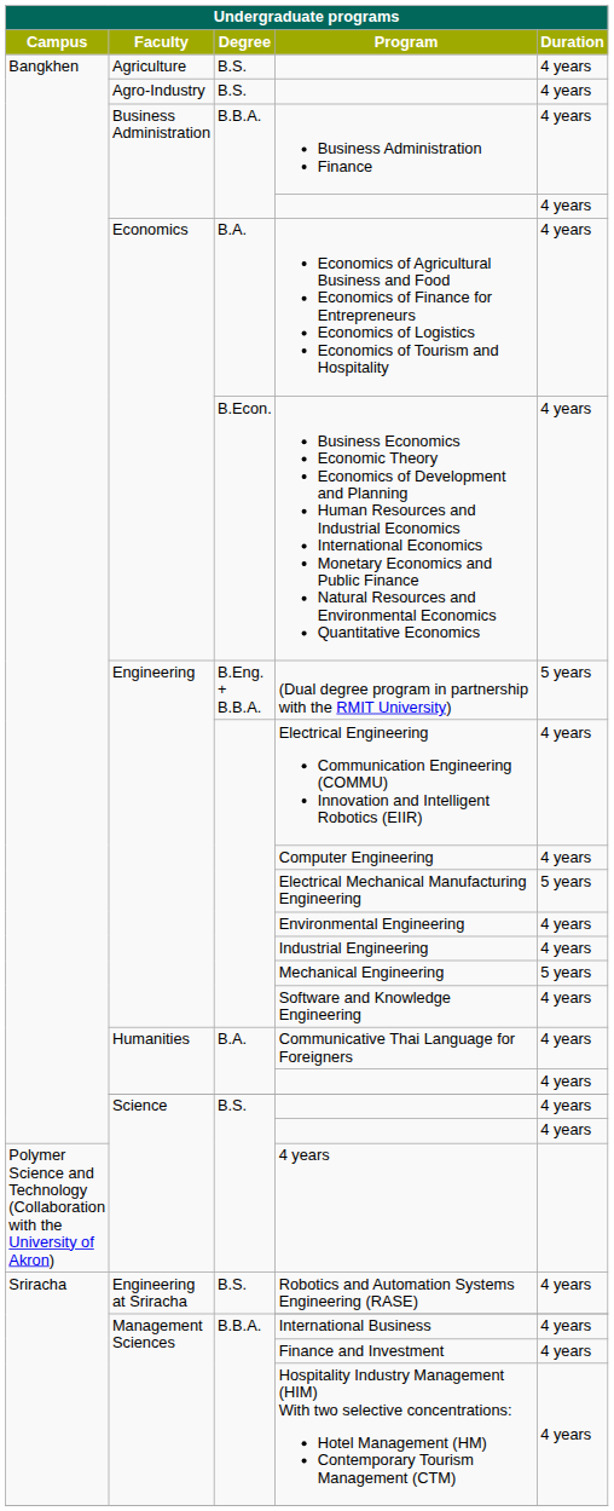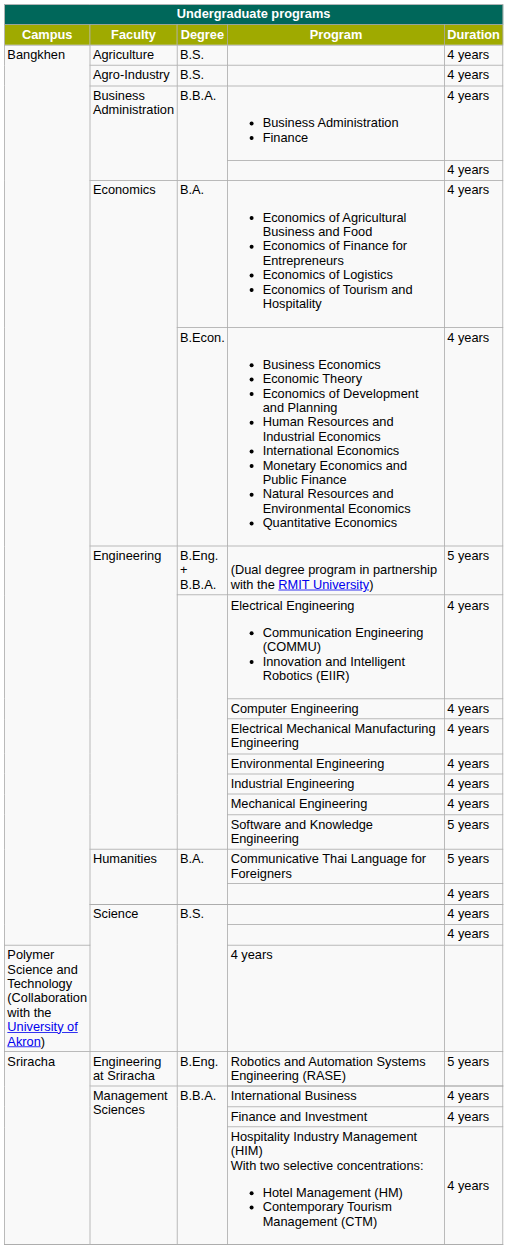Electrical Mechanical Manufacturing Engineering | Duration: 5 years -> 4 years
Mechanical Engineering | Duration: 5 years -> 4 years
Software and Knowledge Engineering | Duration: 4 years -> 5 years
Communicative Thai Language for Foreigners | Duration: 4 years -> 5 years
Robotics and Automation Systems Engineering (RASE) | Degree: B.S. -> B.Eng.
Robotics and Automation Systems Engineering (RASE) | Duration: 4 years -> 5 years
